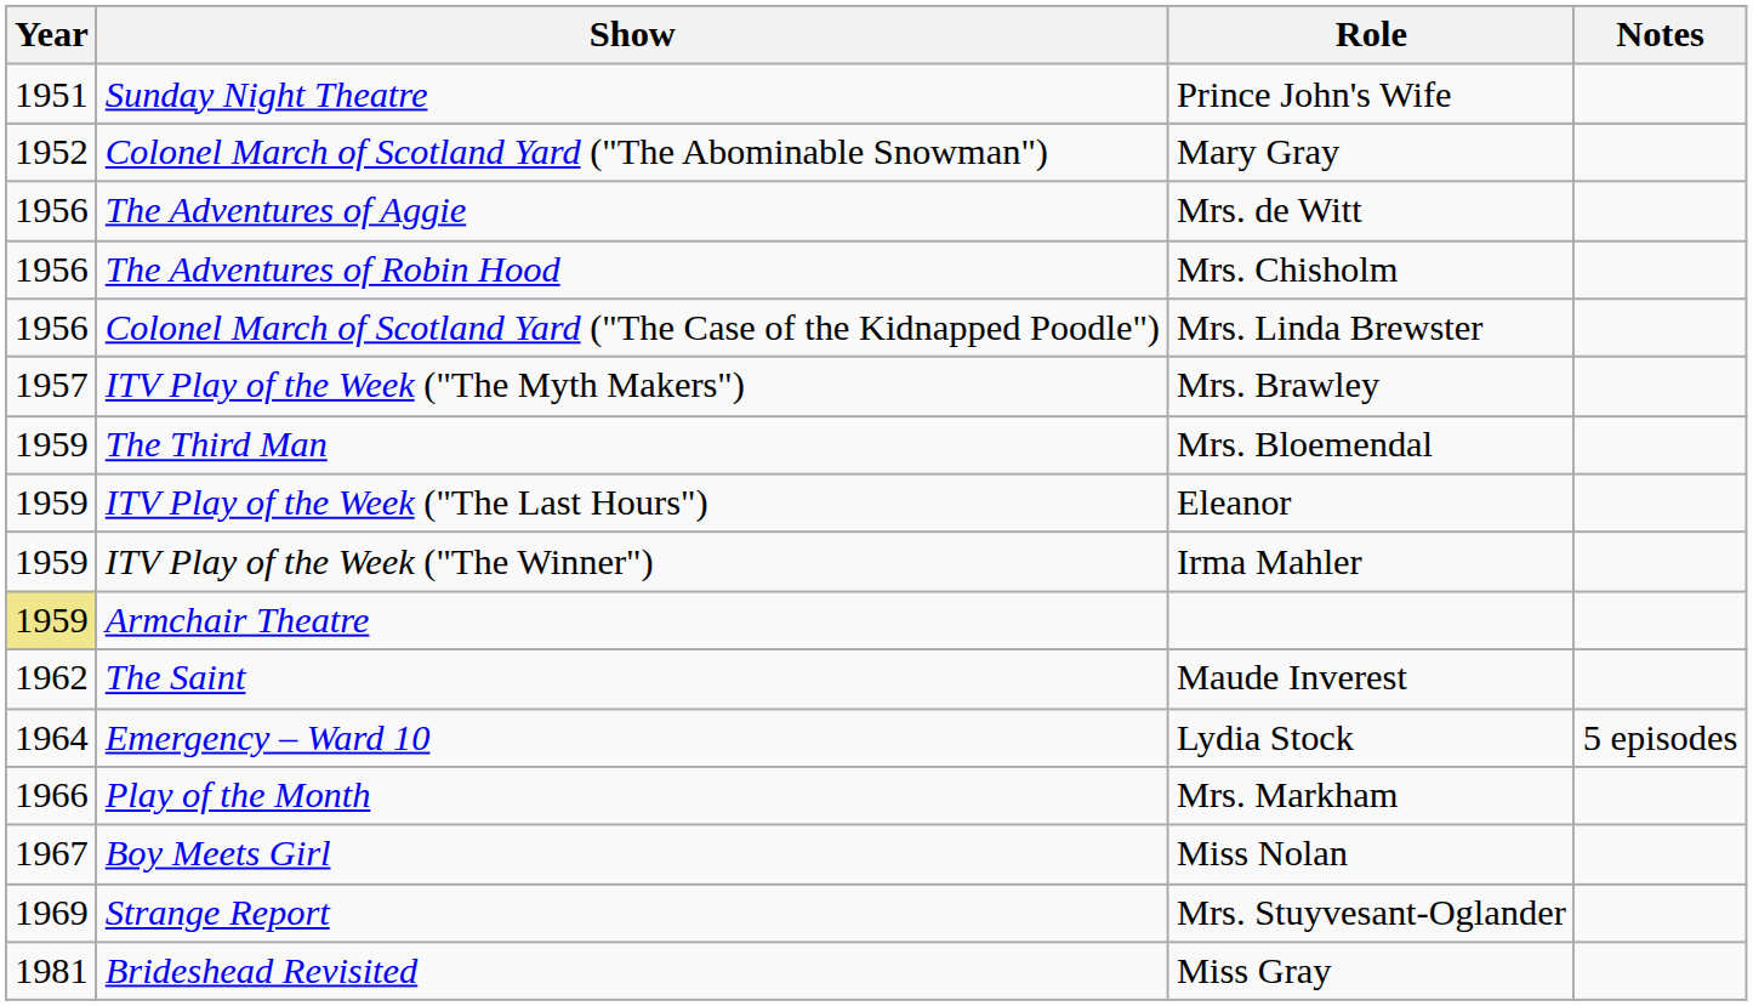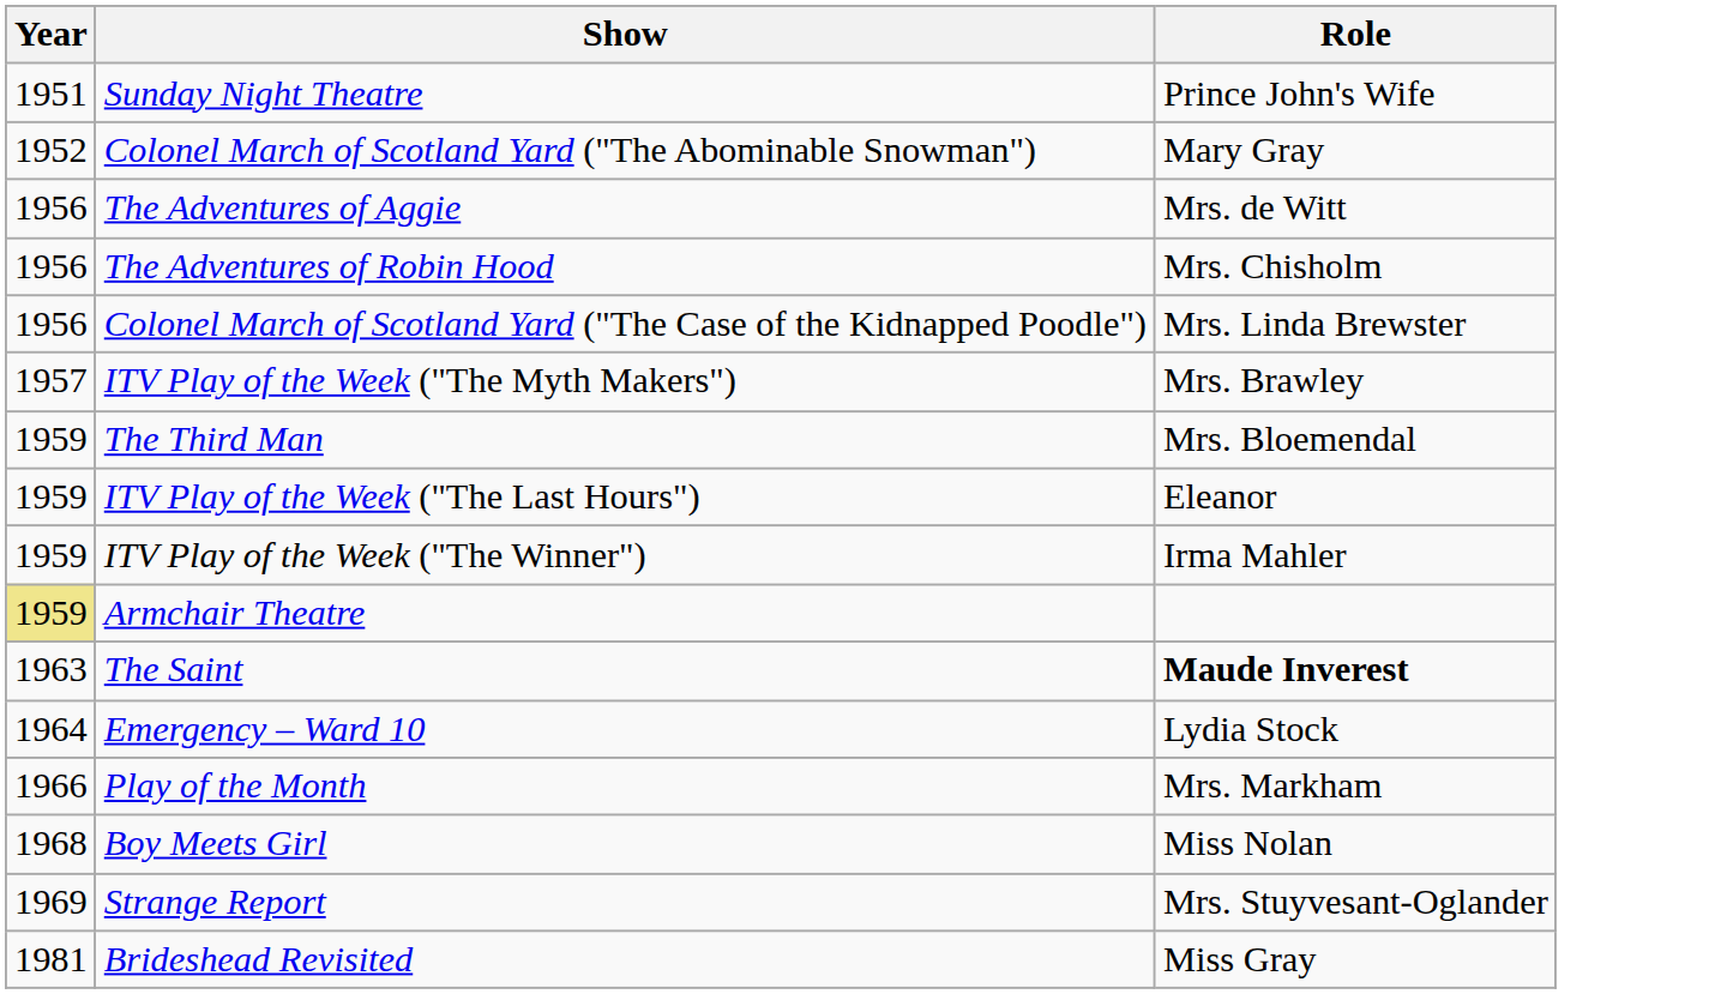- column: Notes | 5 episodes
The Saint | Year: 1962 -> 1963
The Saint | Role: normal -> bold
Boy Meets Girl | Year: 1967 -> 1968
